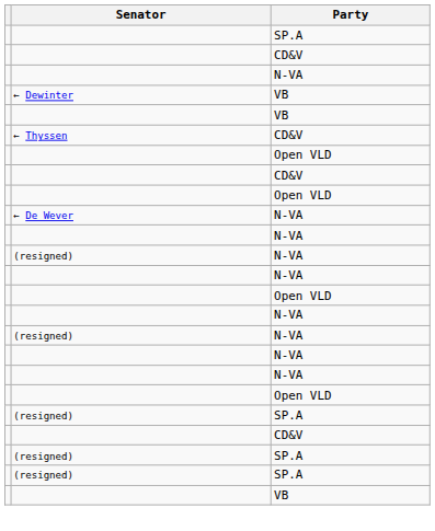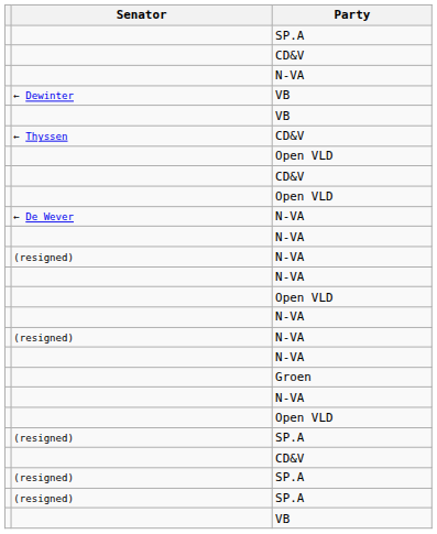+ row: Groen
